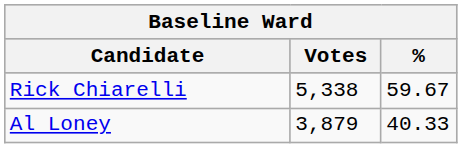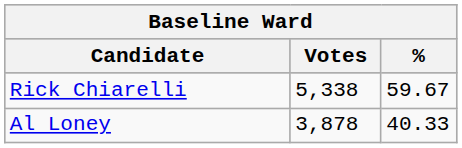Al Loney | Votes: 3,879 -> 3,878
